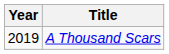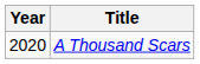A Thousand Scars | Year: 2019 -> 2020
